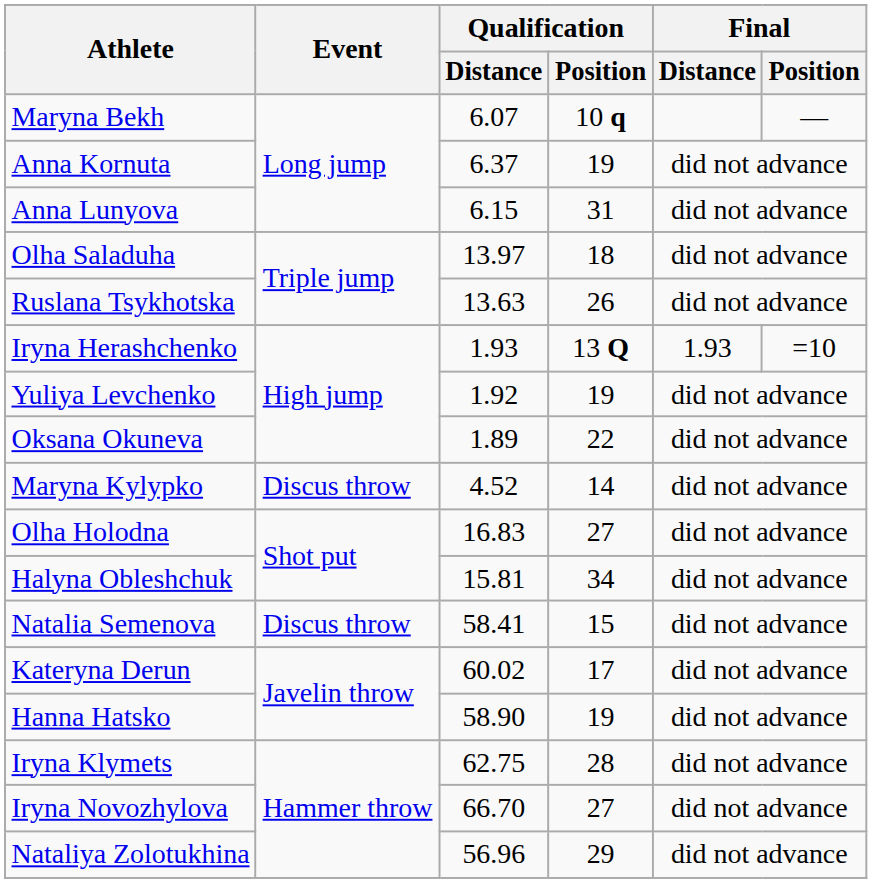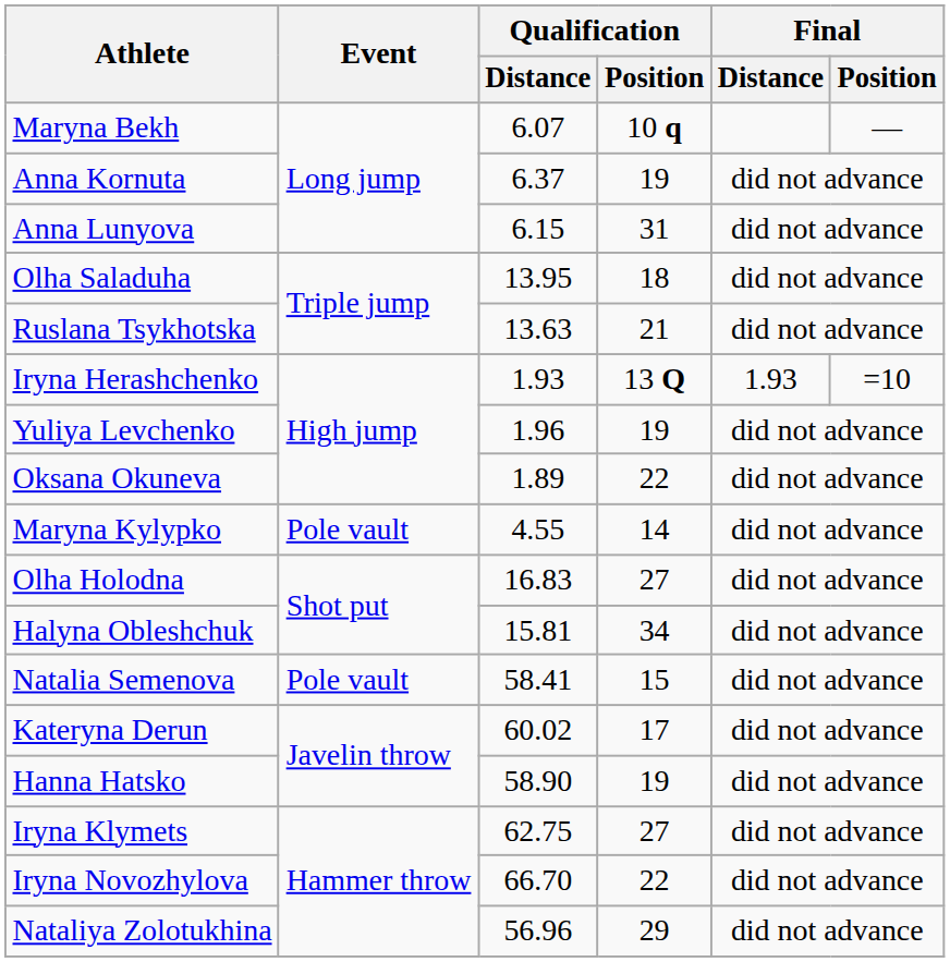Olha Saladuha | Qualification / Distance: 13.97 -> 13.95
Ruslana Tsykhotska | Qualification / Position: 26 -> 21
Yuliya Levchenko | Qualification / Distance: 1.92 -> 1.96
Maryna Kylypko | Event: Discus throw -> Pole vault
Maryna Kylypko | Qualification / Distance: 4.52 -> 4.55
Natalia Semenova | Event: Discus throw -> Pole vault
Iryna Klymets | Qualification / Position: 28 -> 27
Iryna Novozhylova | Qualification / Position: 27 -> 22
